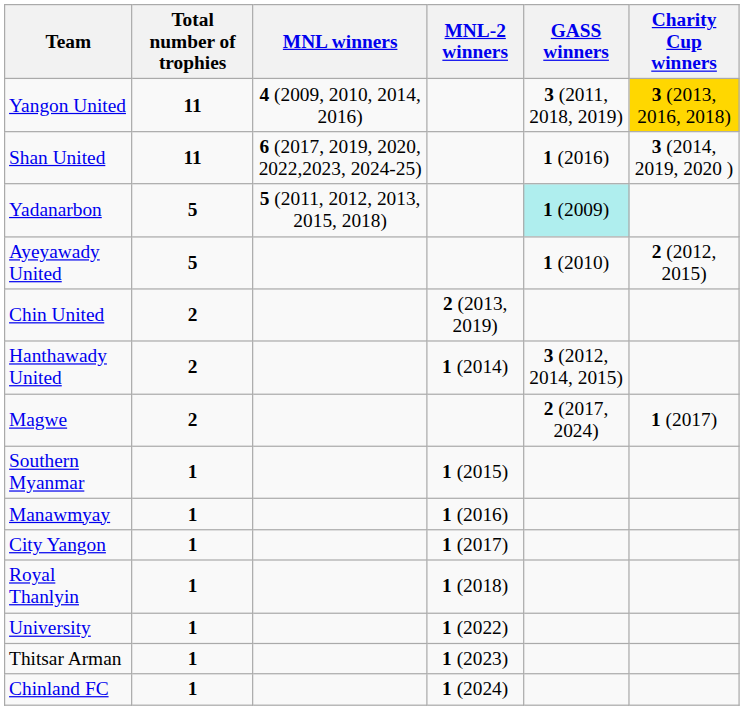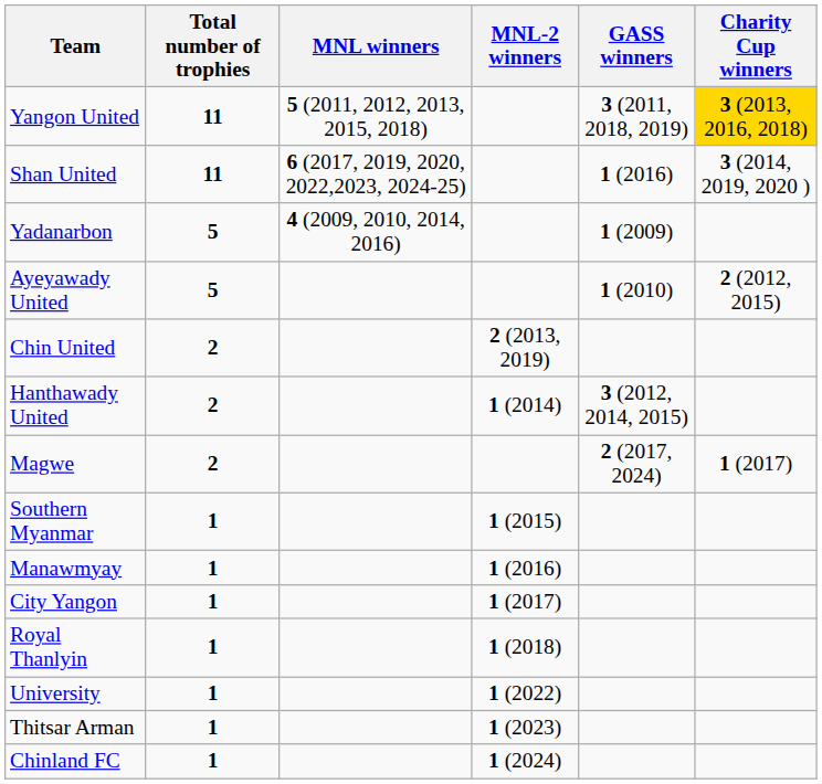Yangon United | MNL winners: 4 (2009, 2010, 2014, 2016) -> 5 (2011, 2012, 2013, 2015, 2018)
Yadanarbon | MNL winners: 5 (2011, 2012, 2013, 2015, 2018) -> 4 (2009, 2010, 2014, 2016)
Yadanarbon | GASS winners: paleturquoise background -> no background
